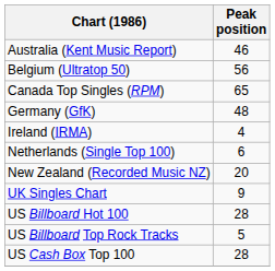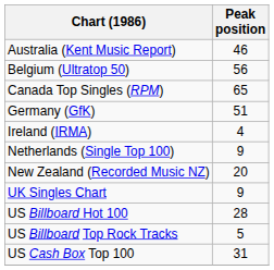Germany (GfK) | Peak position: 48 -> 51
Netherlands (Single Top 100) | Peak position: 6 -> 9
US Cash Box Top 100 | Peak position: 28 -> 31
